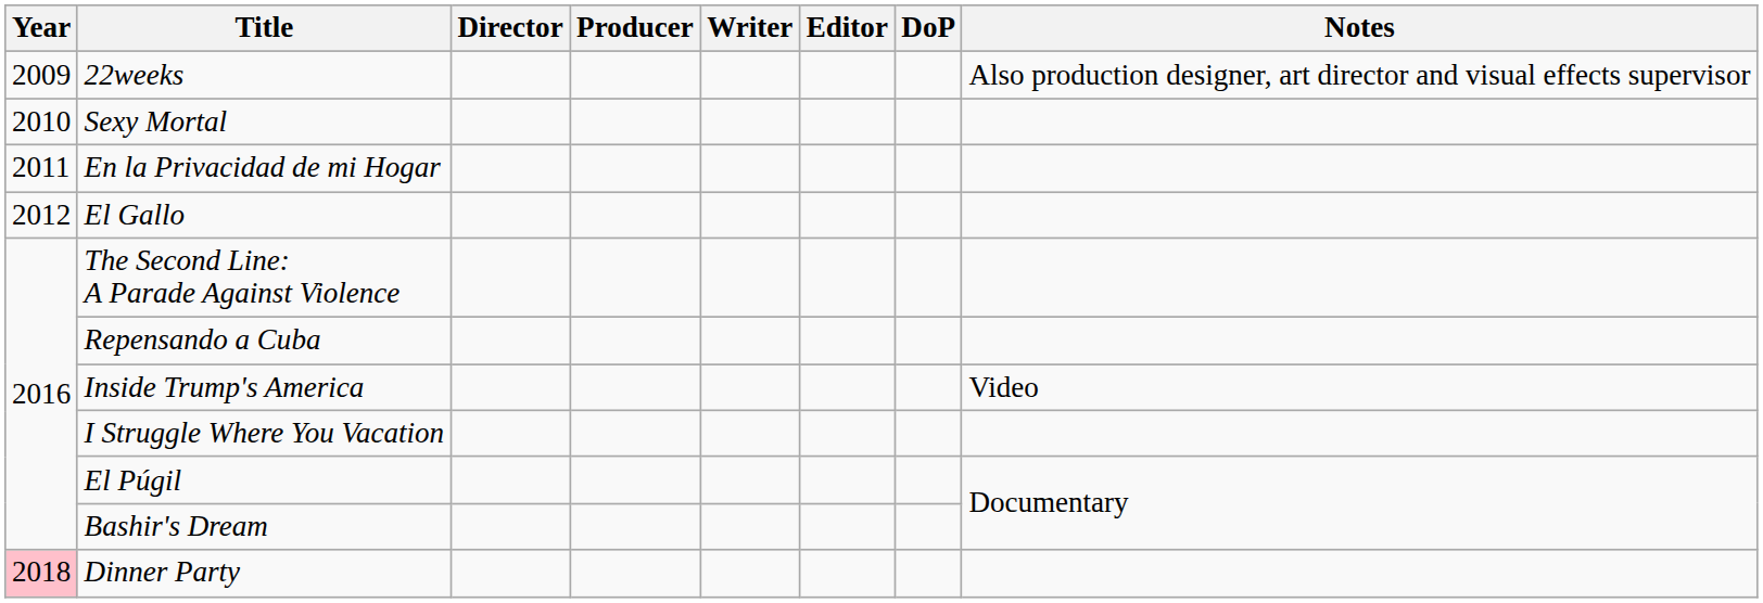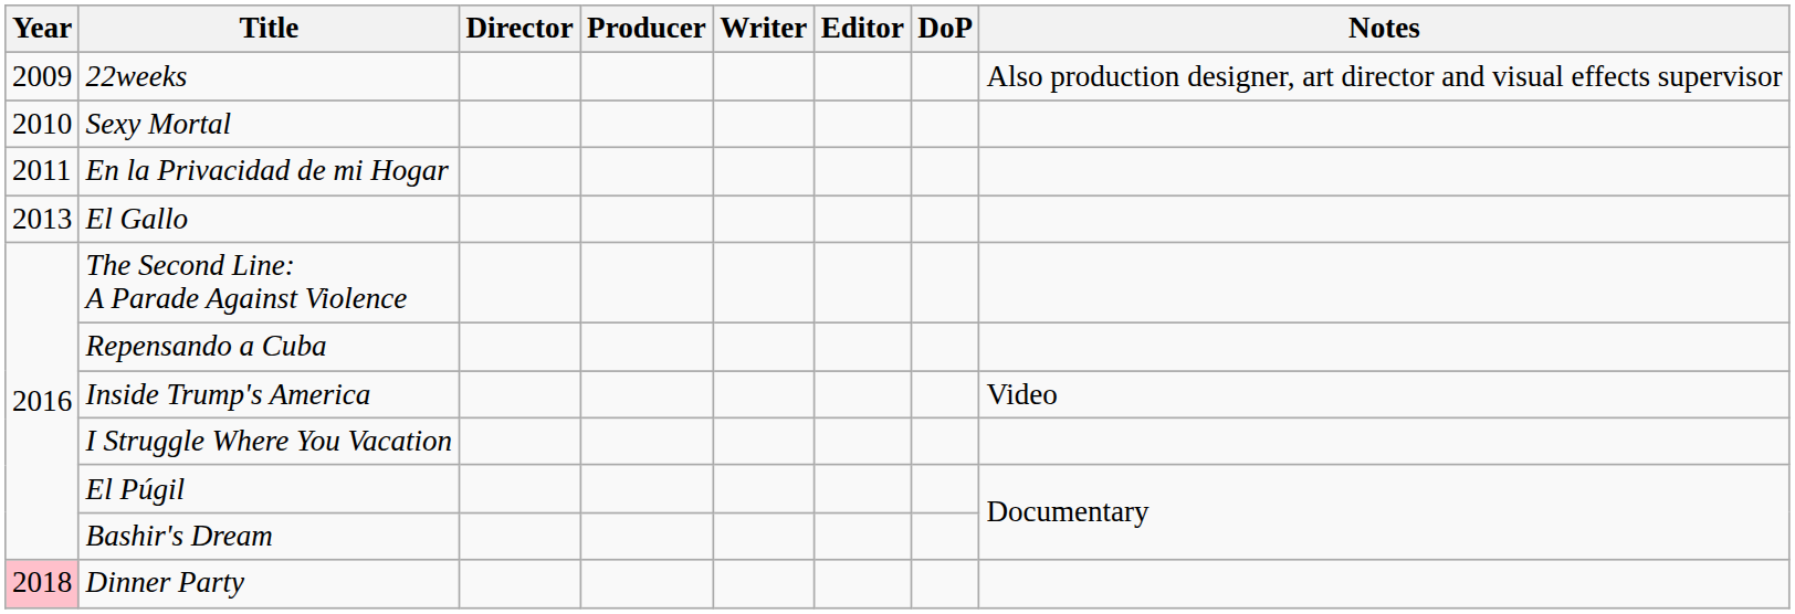El Gallo | Year: 2012 -> 2013
